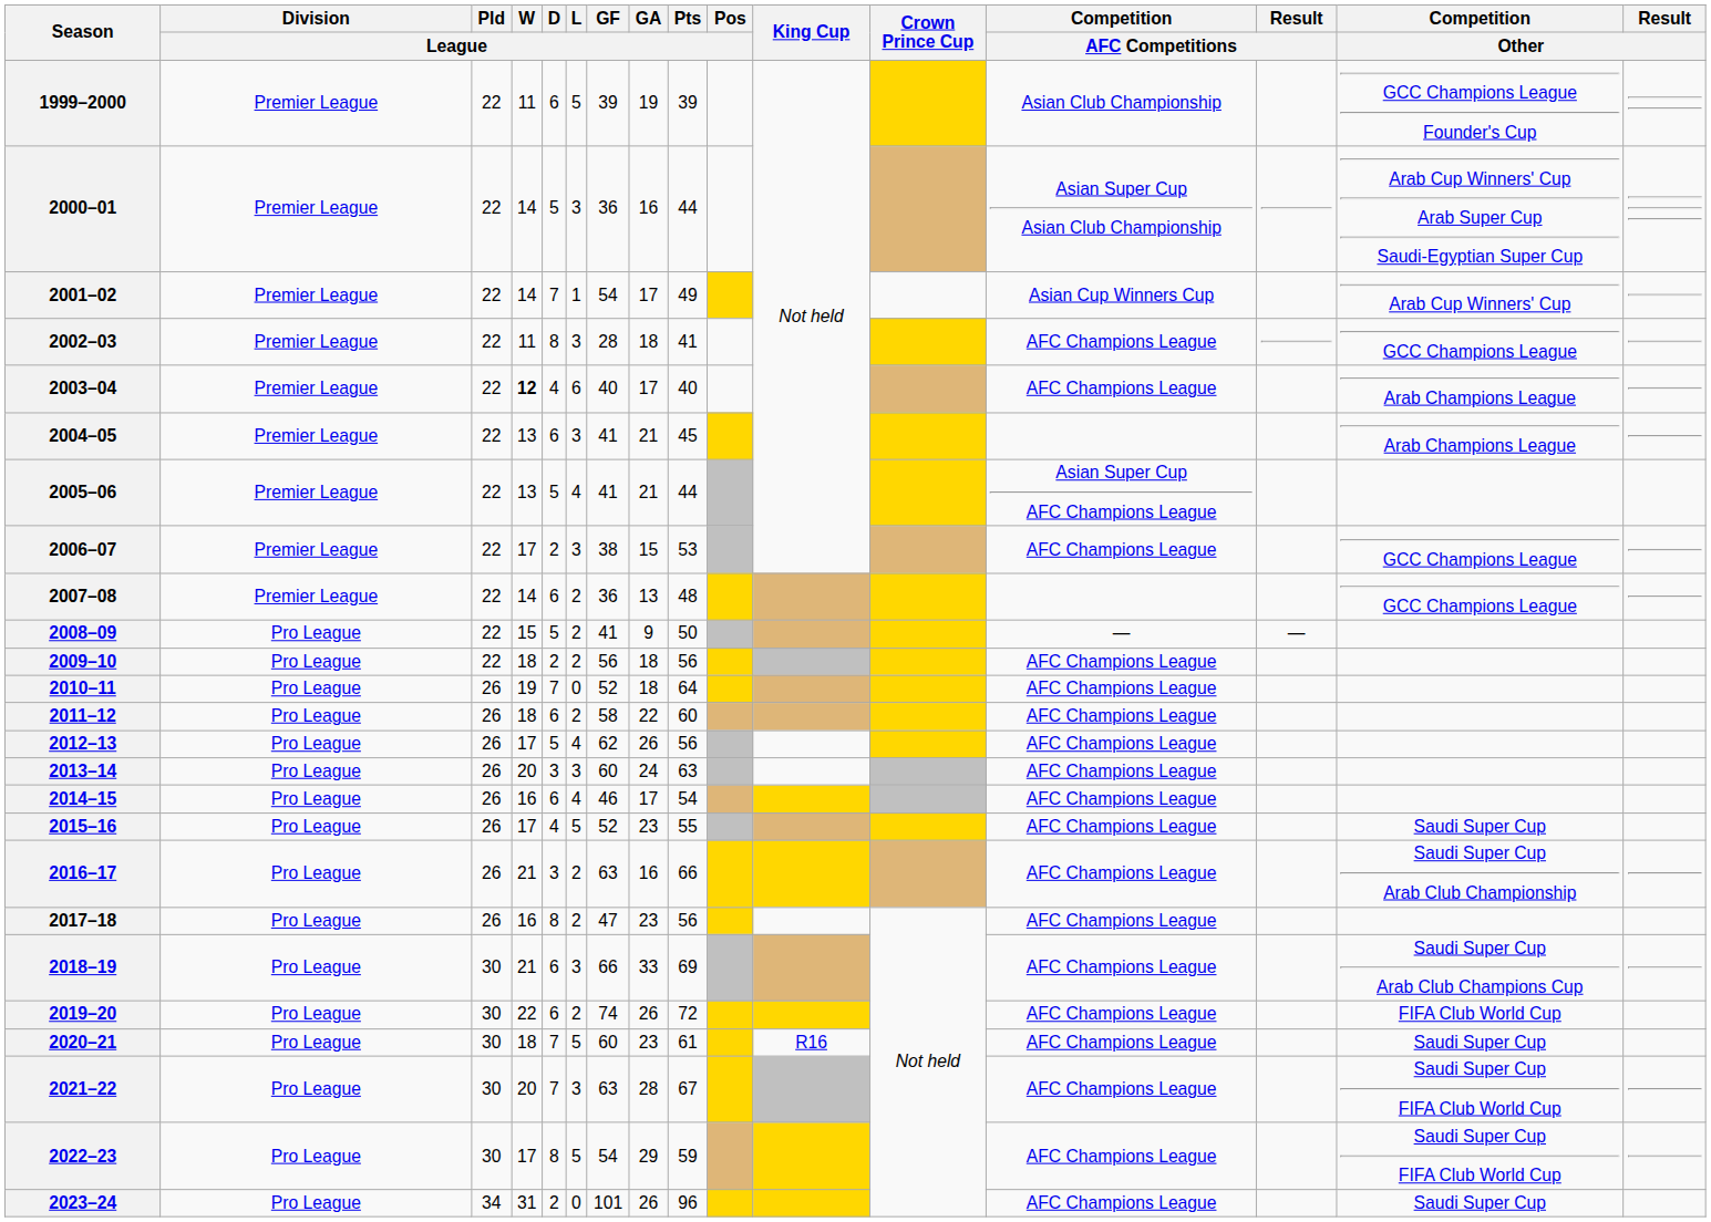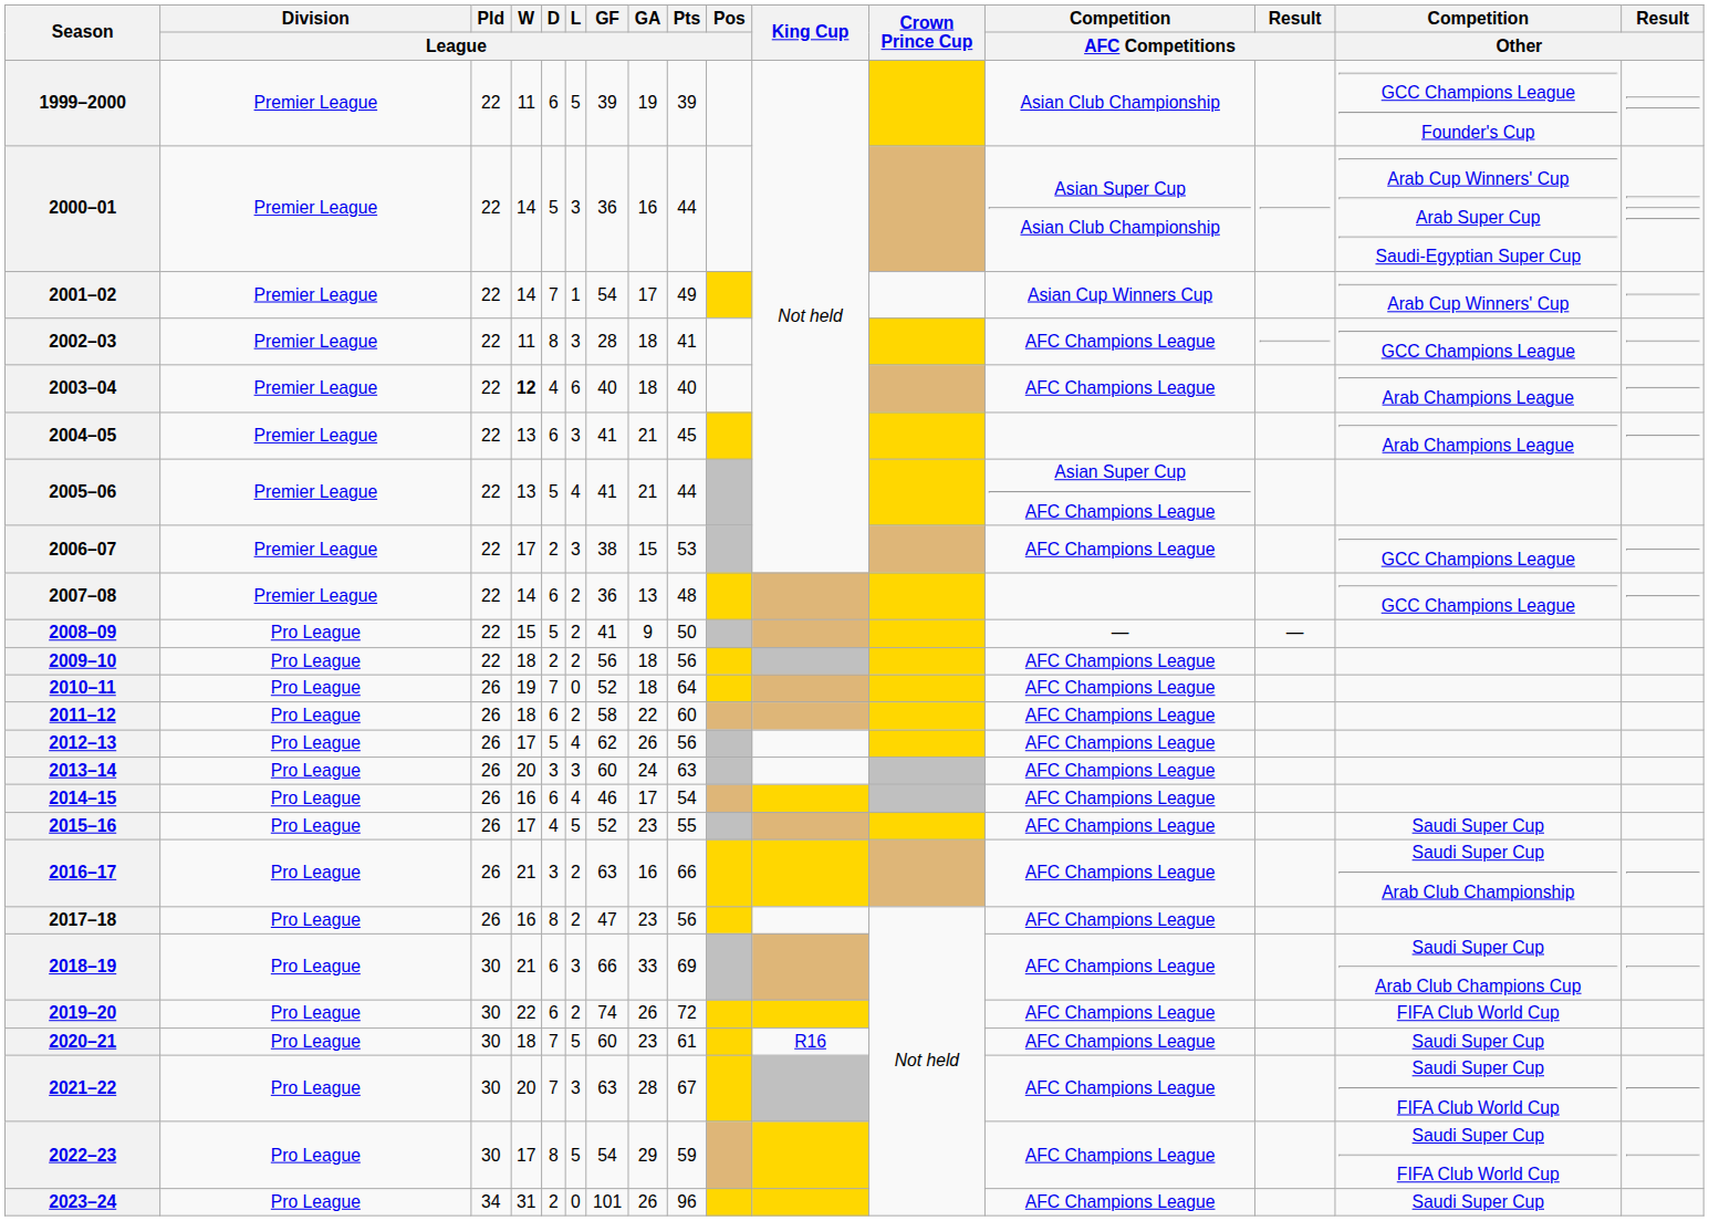2003–04 | GA / League: 17 -> 18
